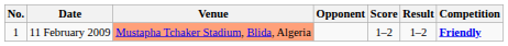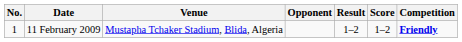columns swapped: Score <-> Result
11 February 2009 | Venue: lightsalmon background -> no background
